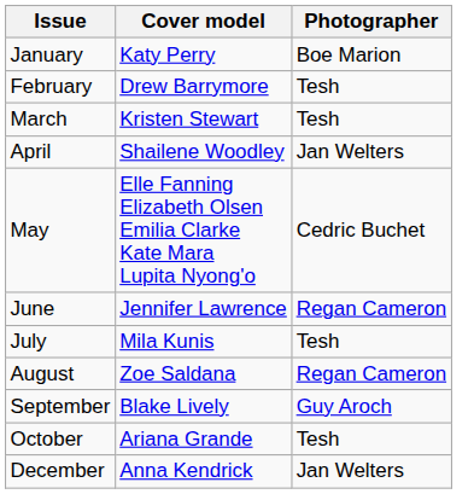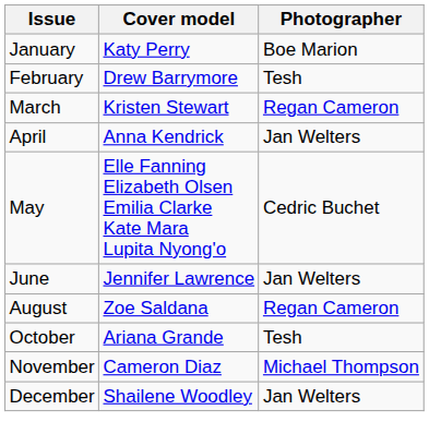March | Photographer: Tesh -> Regan Cameron
April | Cover model: Shailene Woodley -> Anna Kendrick
June | Photographer: Regan Cameron -> Jan Welters
- row: July | Mila Kunis | Tesh
- row: September | Blake Lively | Guy Aroch
+ row: November | Cameron Diaz | Michael Thompson
December | Cover model: Anna Kendrick -> Shailene Woodley
